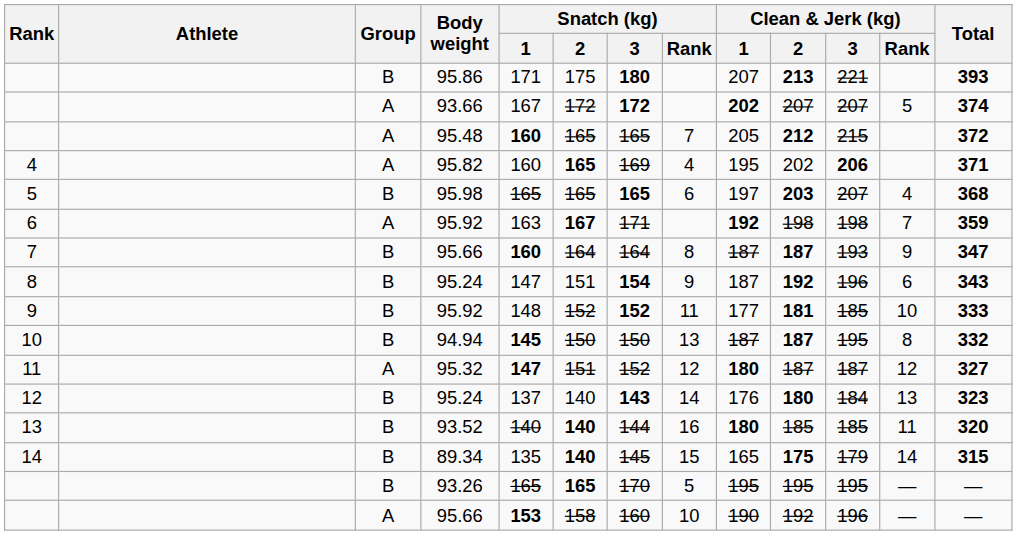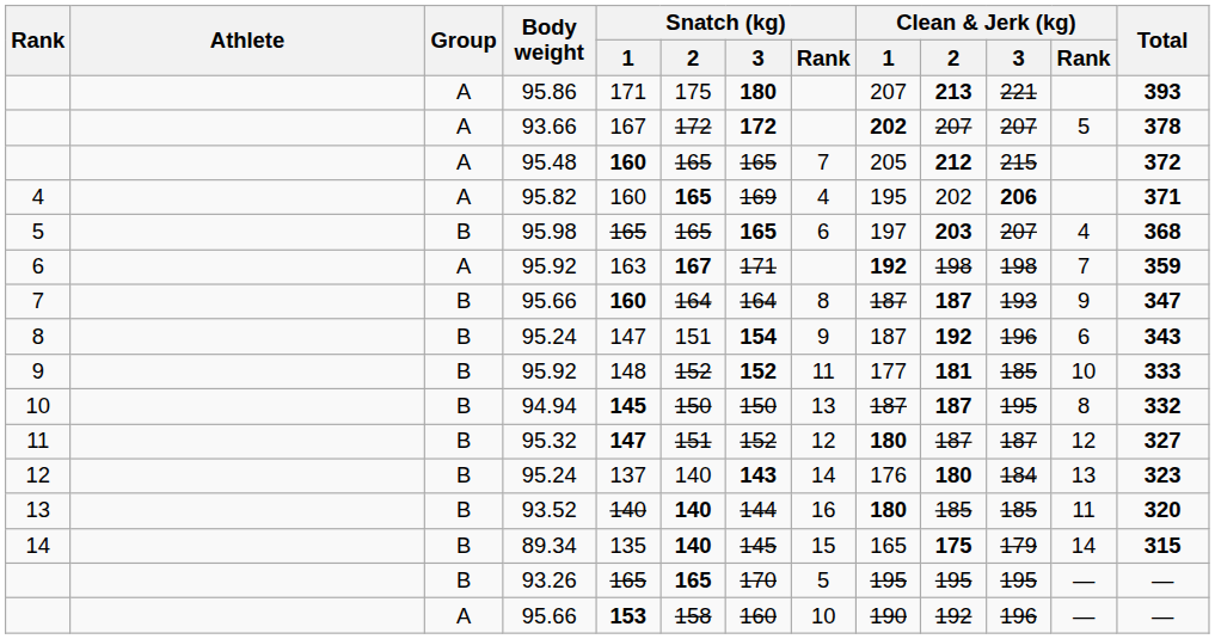95.86 | Group: B -> A
93.66 | Total: 374 -> 378
95.32 | Group: A -> B
